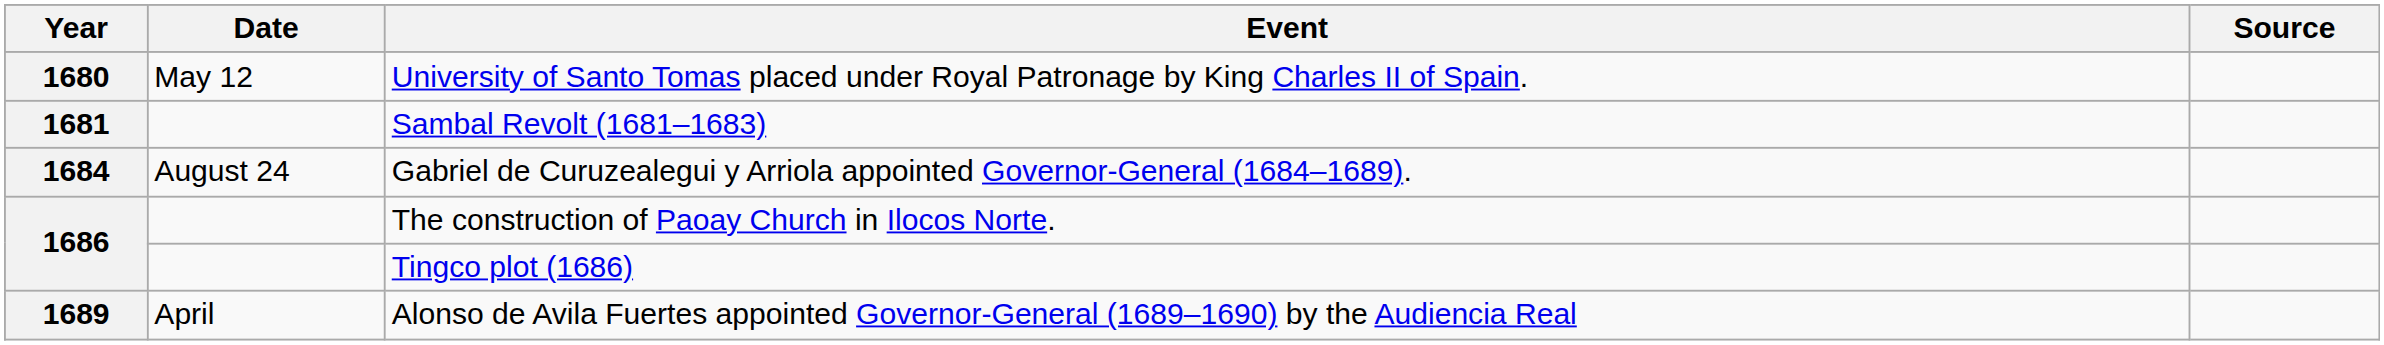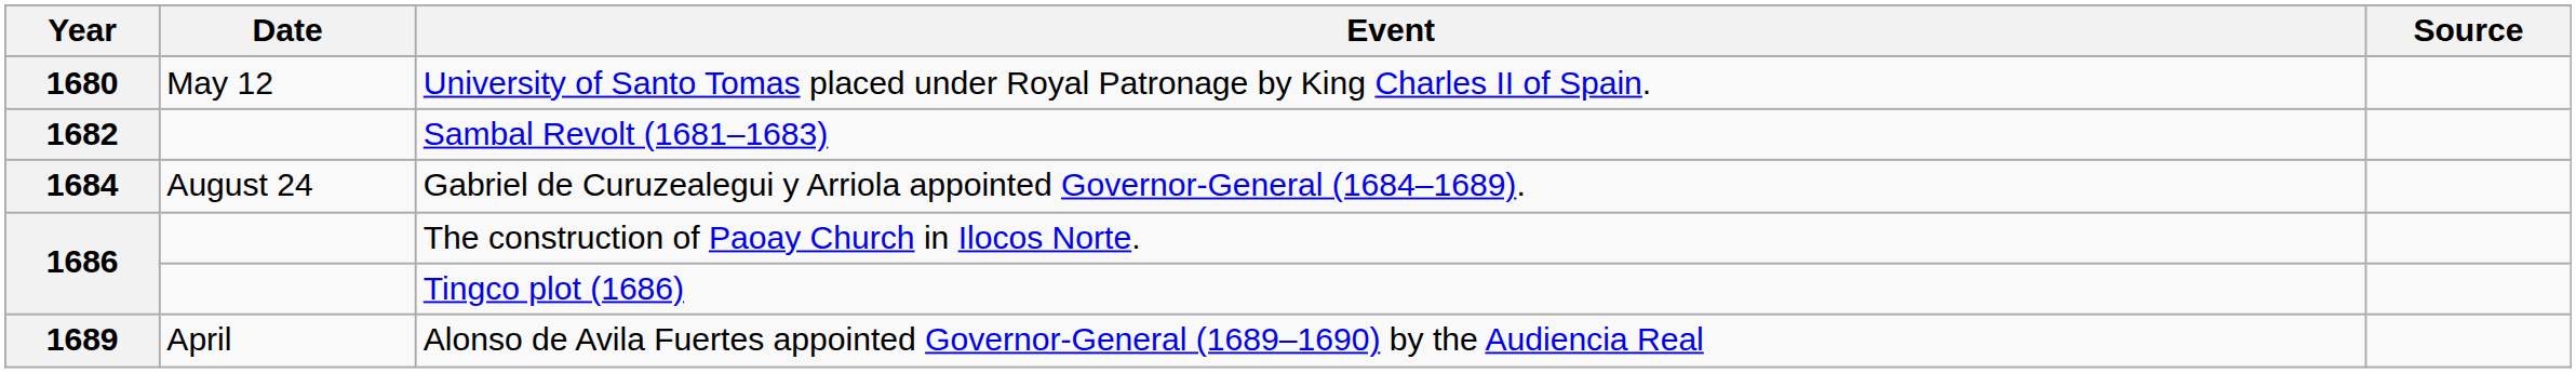Sambal Revolt (1681–1683) | Year: 1681 -> 1682
